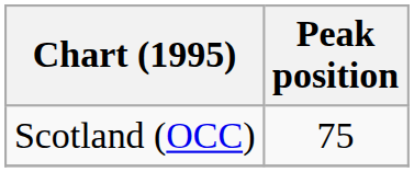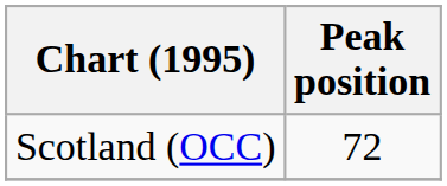Scotland (OCC) | Peak position: 75 -> 72
